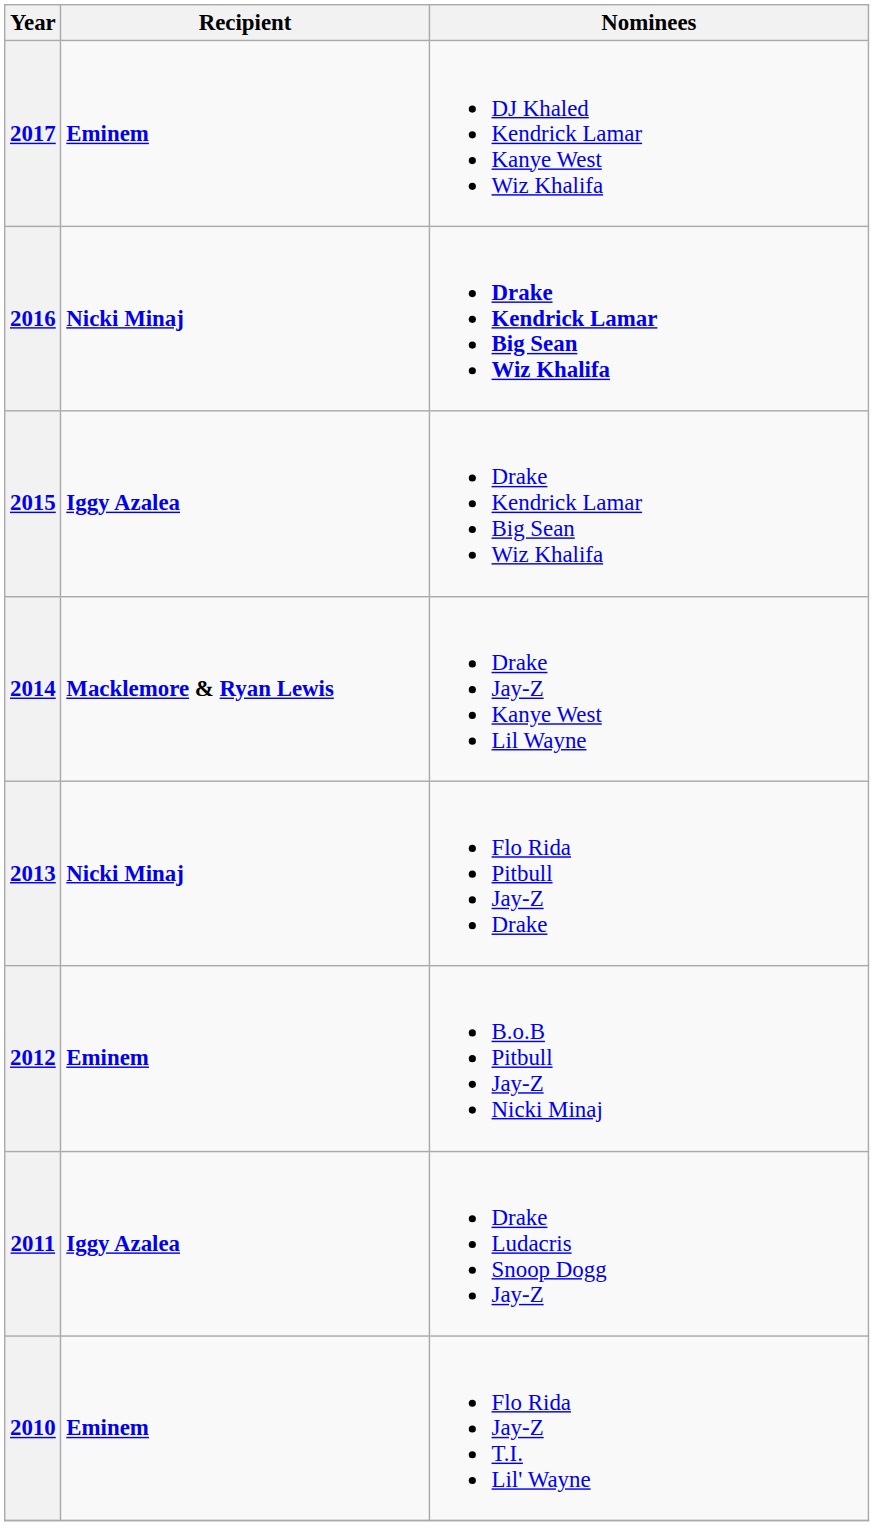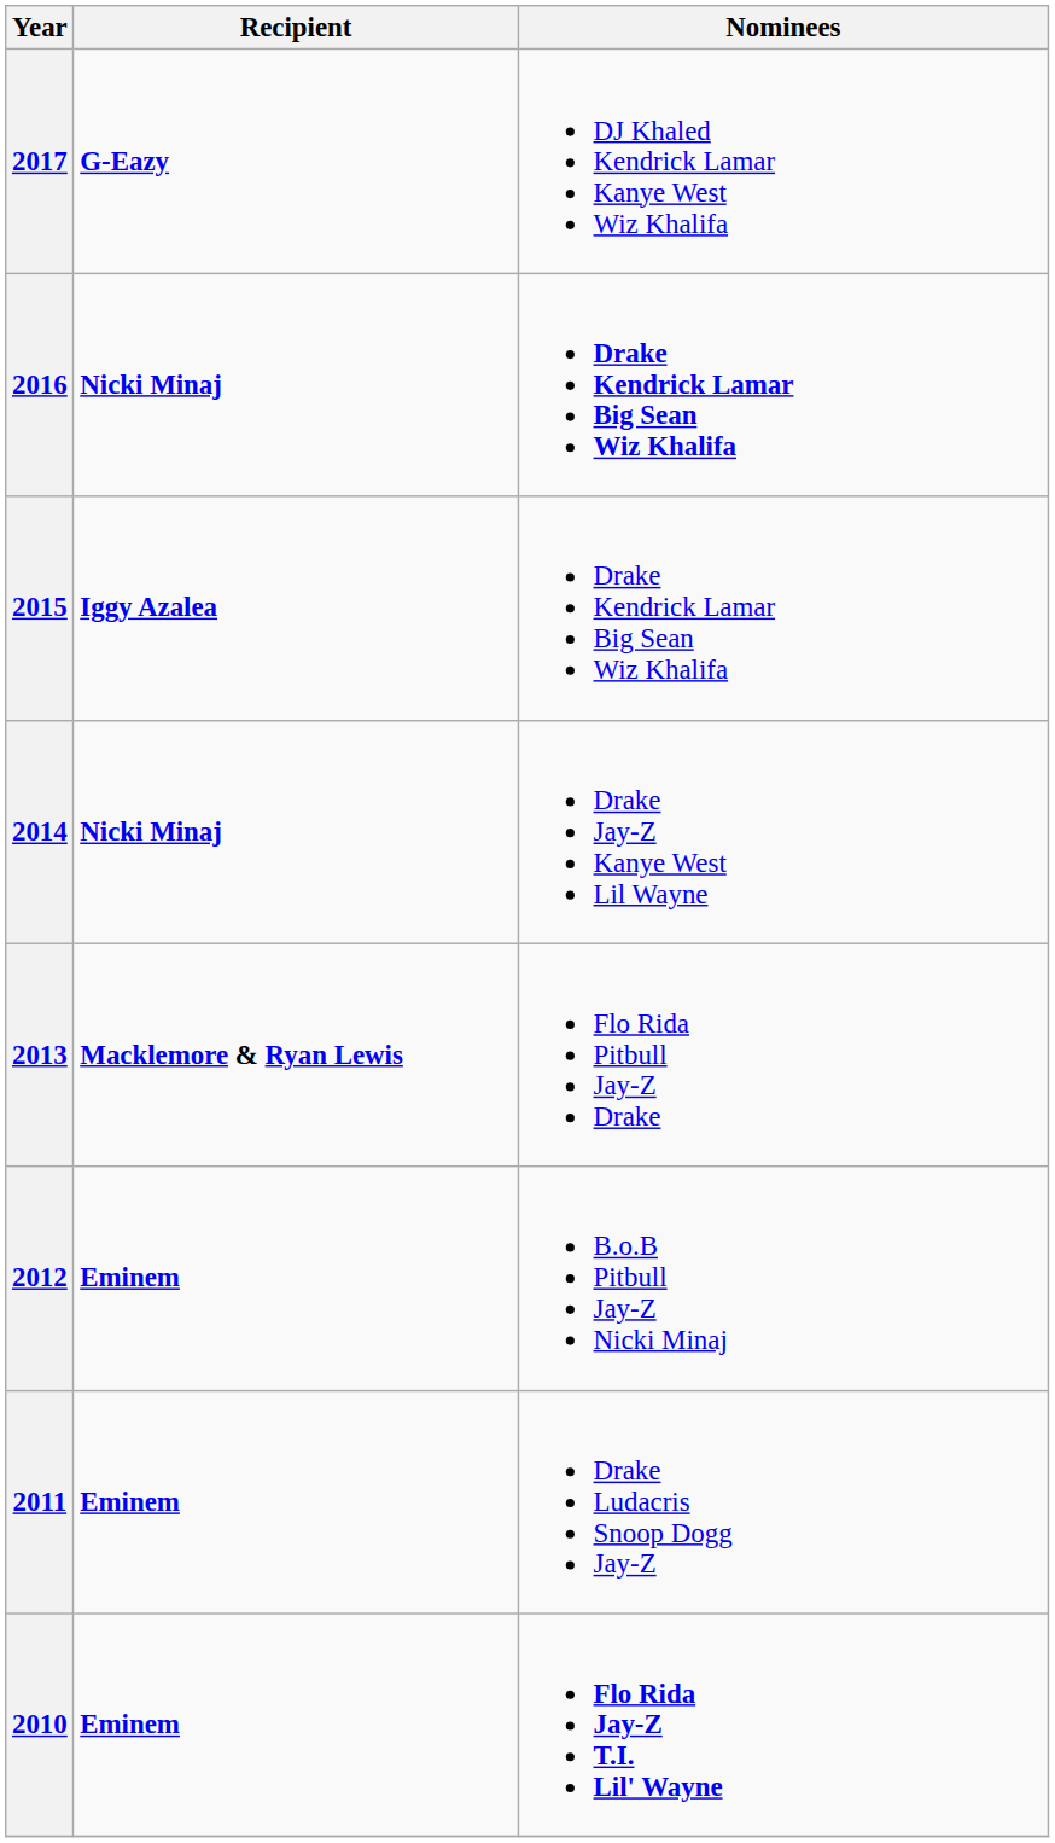2017 | Recipient: Eminem -> G-Eazy
2014 | Recipient: Macklemore & Ryan Lewis -> Nicki Minaj
2013 | Recipient: Nicki Minaj -> Macklemore & Ryan Lewis
2011 | Recipient: Iggy Azalea -> Eminem
2010 | Nominees: normal -> bold
